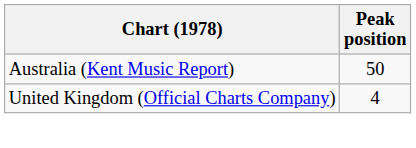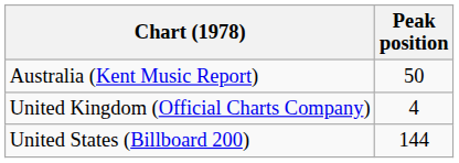+ row: United States (Billboard 200) | 144
